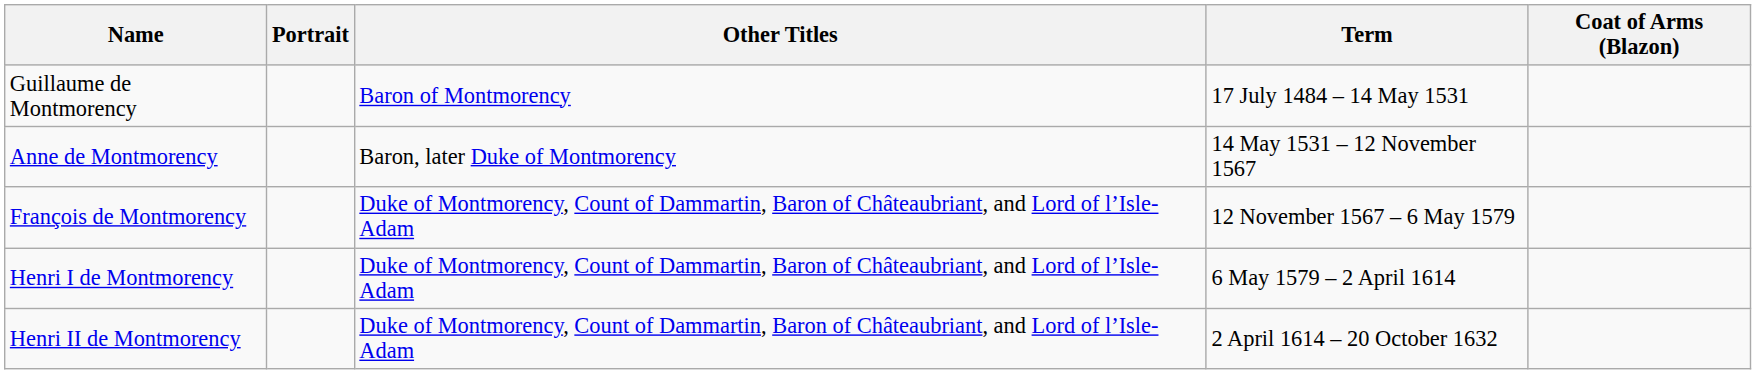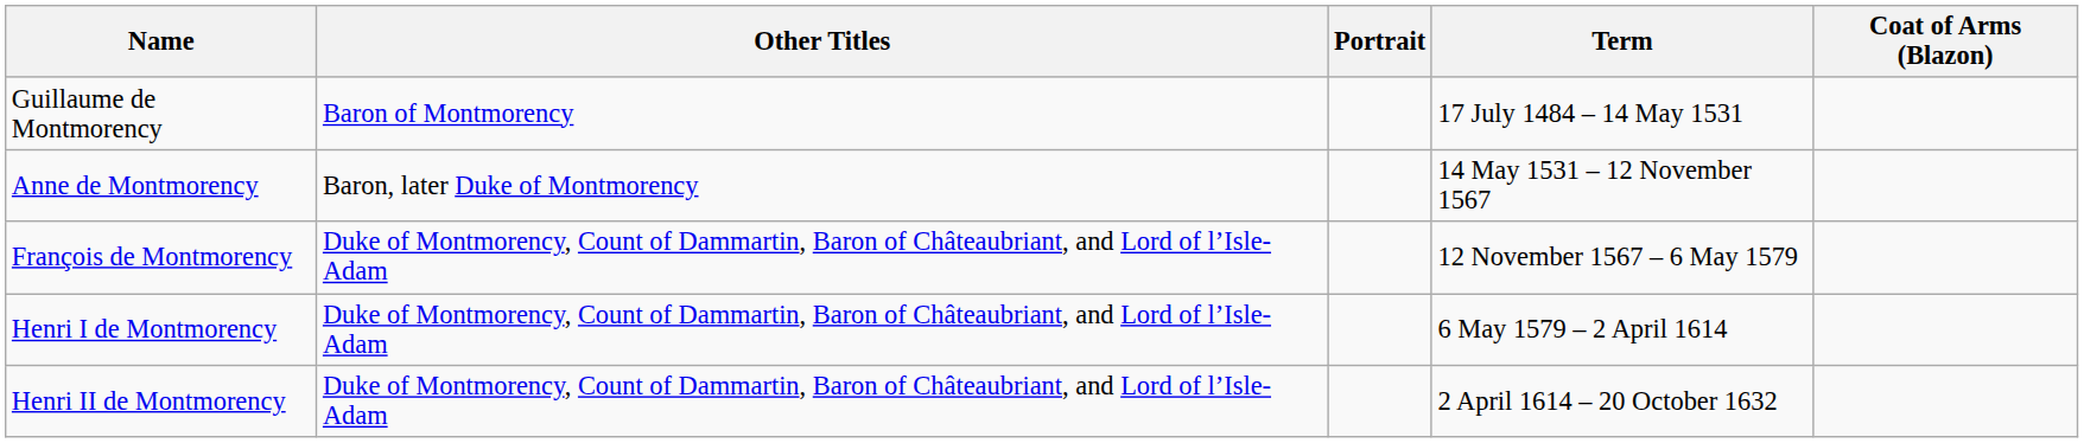columns swapped: Other Titles <-> Portrait
